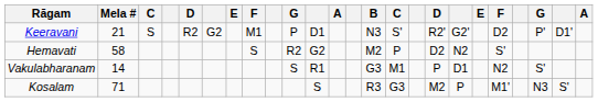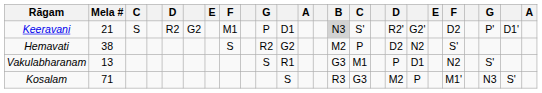Keeravani | B: no background -> lightgrey background
Hemavati | Mela #: 58 -> 38
Vakulabharanam | Mela #: 14 -> 13
